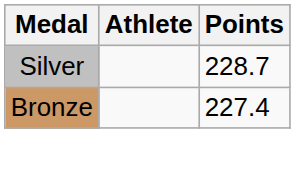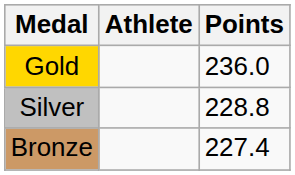+ row: Gold | 236.0
Silver | Points: 228.7 -> 228.8
